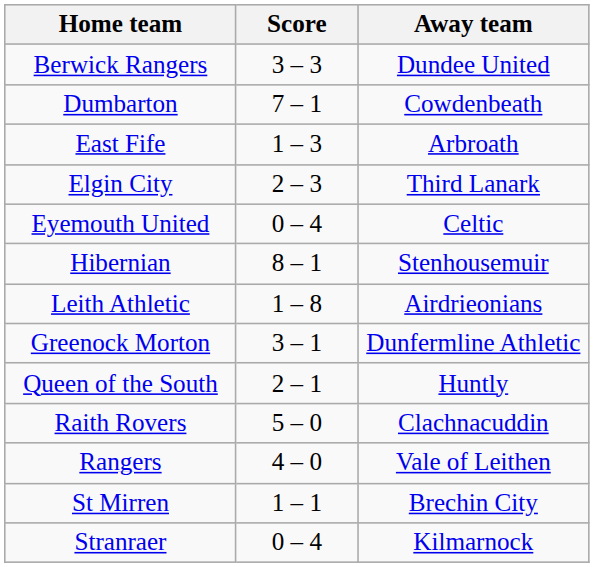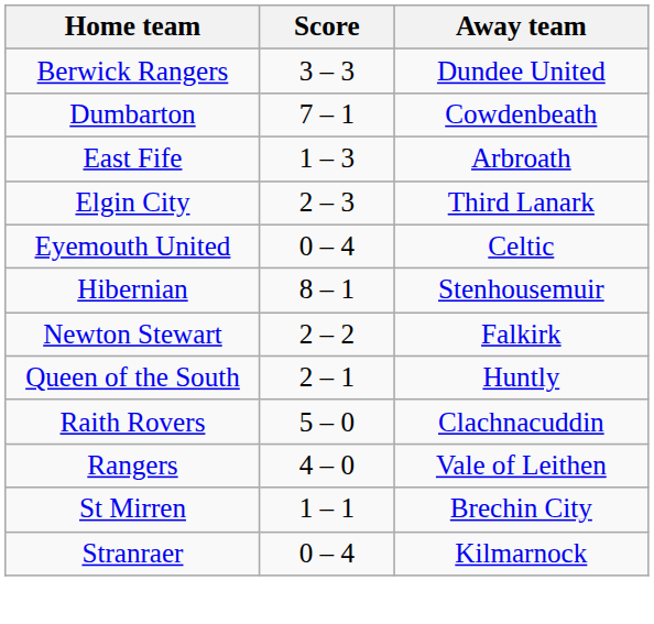- row: Leith Athletic | 1 – 8 | Airdrieonians
- row: Greenock Morton | 3 – 1 | Dunfermline Athletic
+ row: Newton Stewart | 2 – 2 | Falkirk
